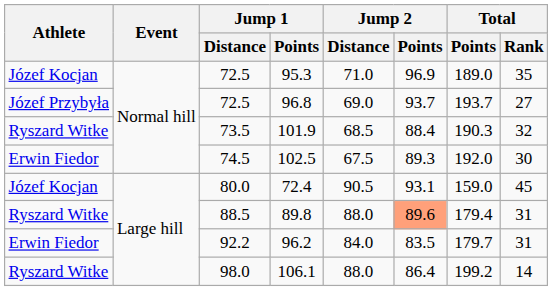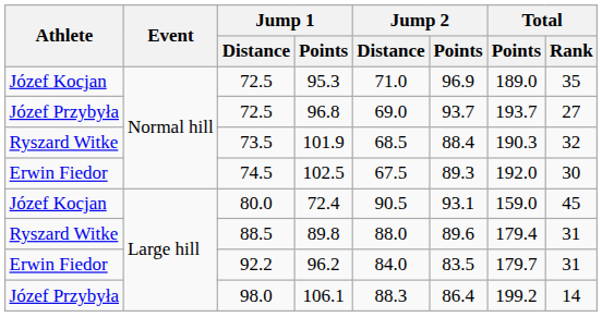89.8 | Jump 2 / Points: lightsalmon background -> no background
106.1 | Athlete: Ryszard Witke -> Józef Przybyła
106.1 | Jump 2 / Distance: 88.0 -> 88.3
